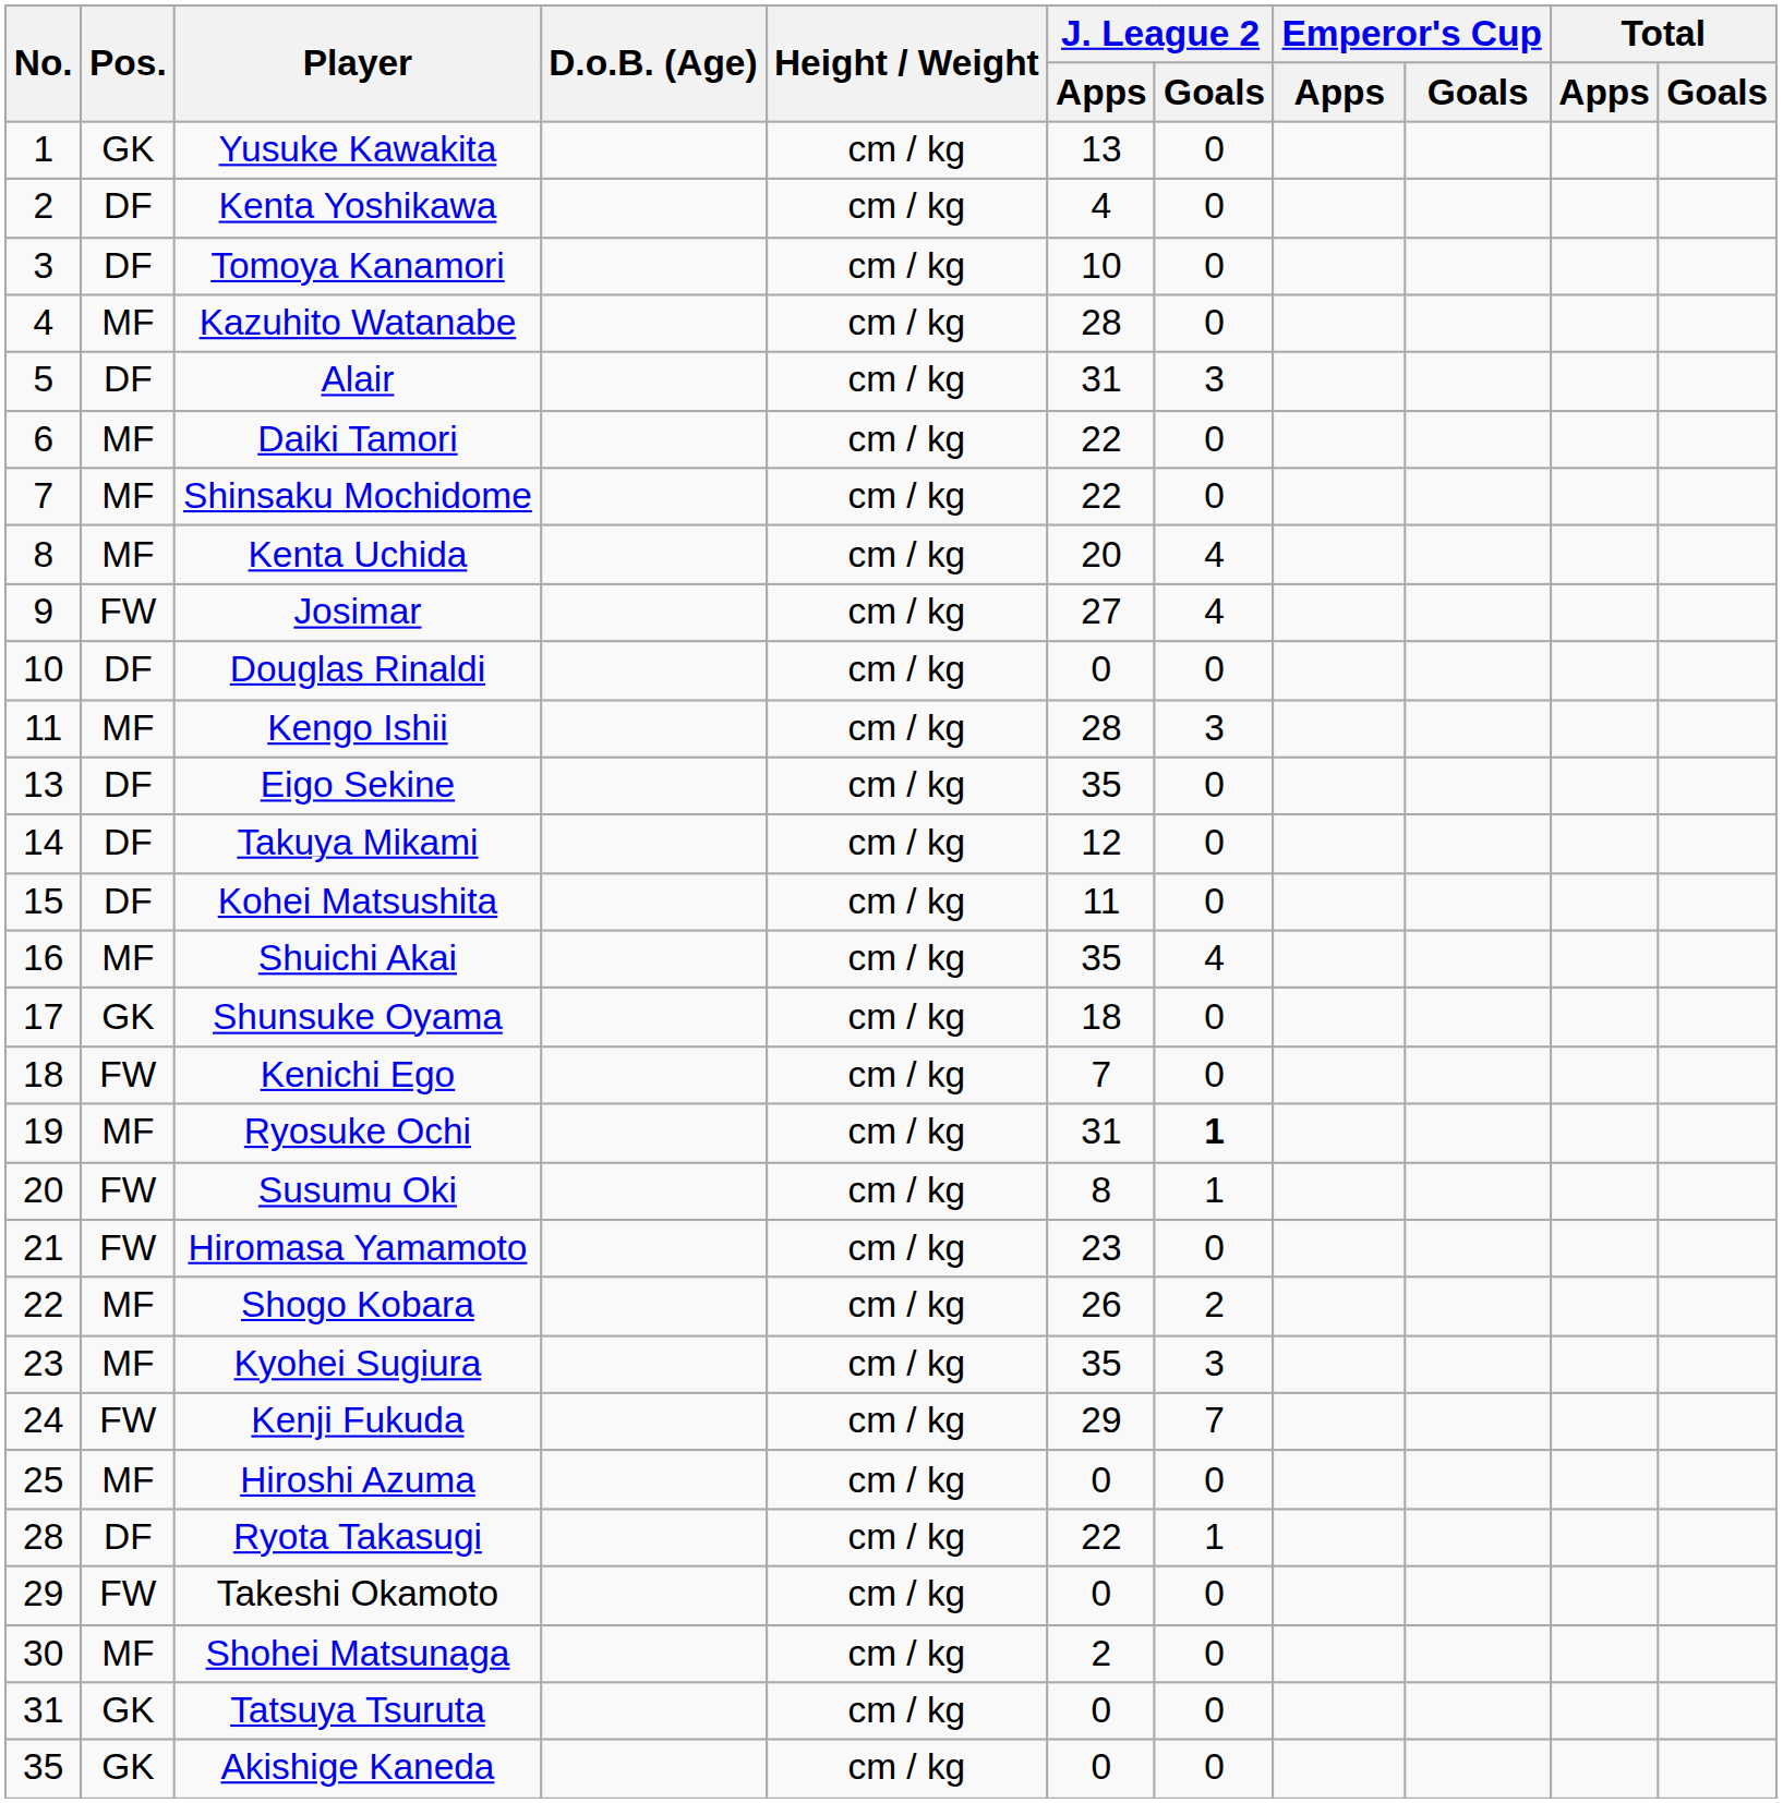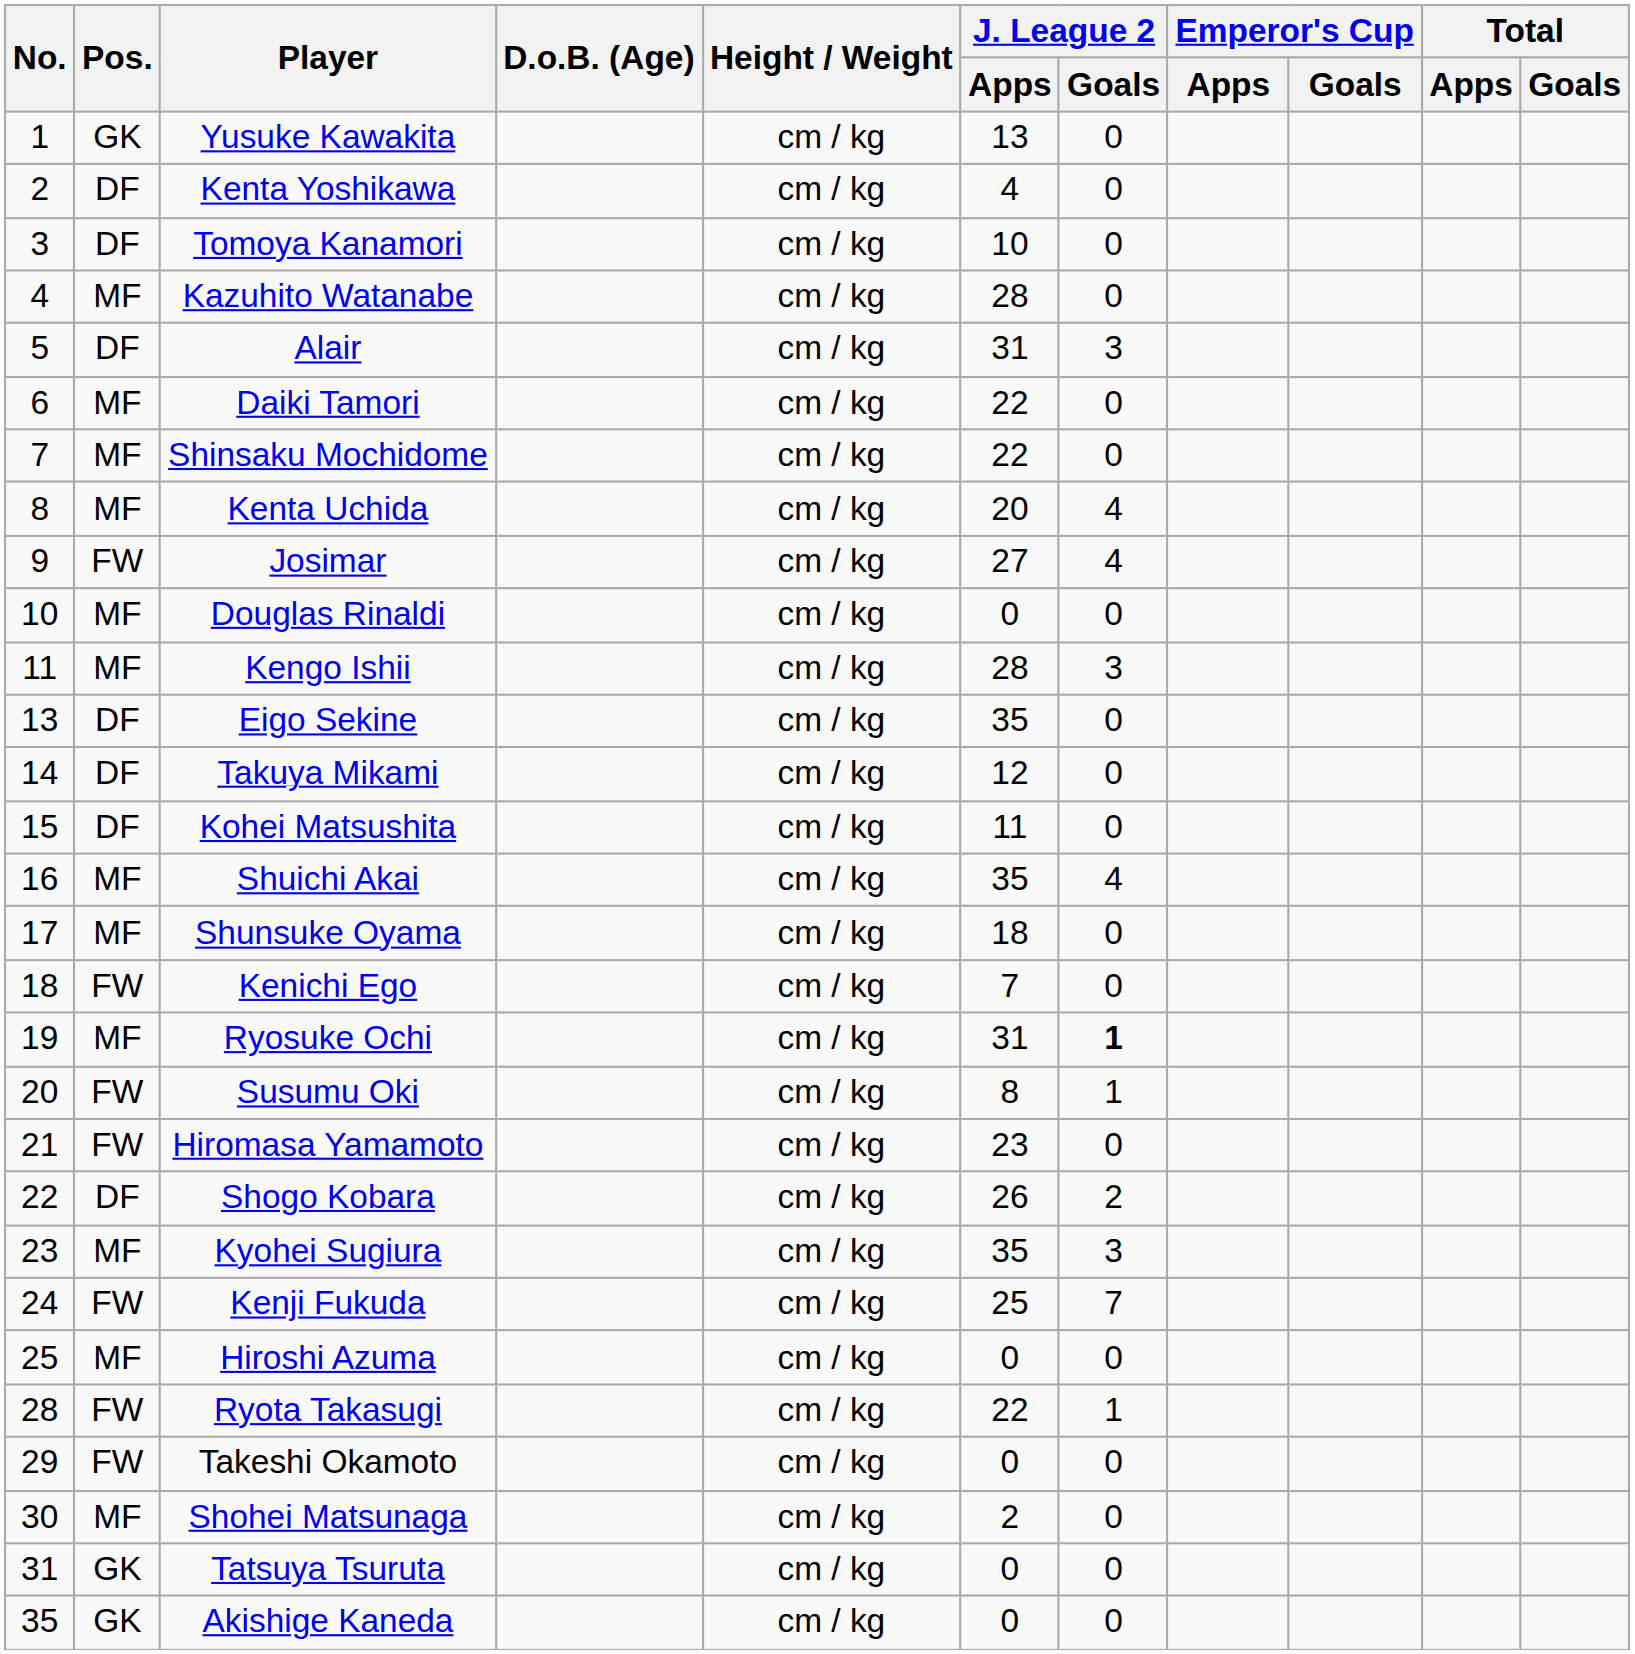Douglas Rinaldi | Pos.: DF -> MF
Shunsuke Oyama | Pos.: GK -> MF
Shogo Kobara | Pos.: MF -> DF
Kenji Fukuda | J. League 2 / Apps: 29 -> 25
Ryota Takasugi | Pos.: DF -> FW
